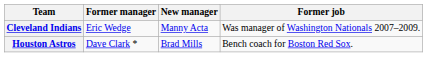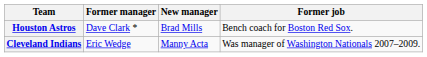rows swapped: Cleveland Indians <-> Houston Astros
